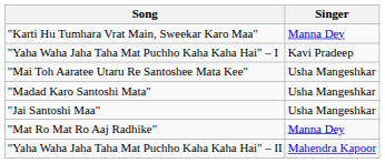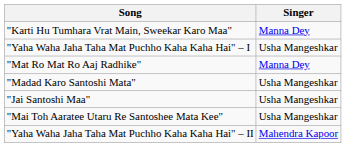"Yaha Waha Jaha Taha Mat Puchho Kaha Kaha Hai" – I | Singer: Kavi Pradeep -> Usha Mangeshkar
rows swapped: "Mai Toh Aaratee Utaru Re Santoshee Mata Kee" <-> "Mat Ro Mat Ro Aaj Radhike"
